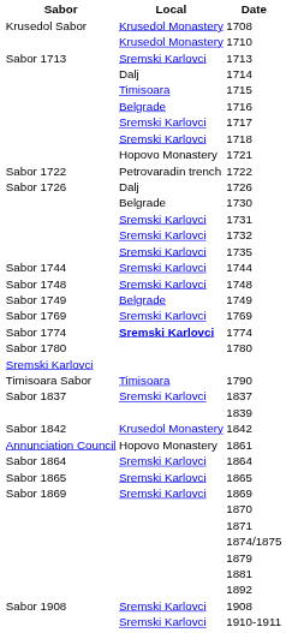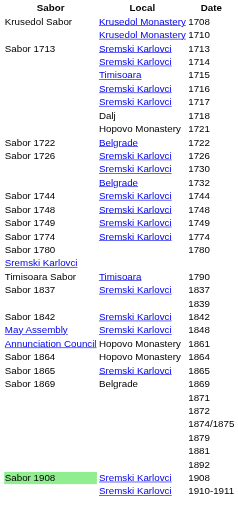1714 | Local: Dalj -> Sremski Karlovci
1716 | Local: Belgrade -> Sremski Karlovci
1718 | Local: Sremski Karlovci -> Dalj
1722 | Local: Petrovaradin trench -> Belgrade
1726 | Local: Dalj -> Sremski Karlovci
1730 | Local: Belgrade -> Sremski Karlovci
- row: Sremski Karlovci | 1731
1732 | Local: Sremski Karlovci -> Belgrade
- row: Sremski Karlovci | 1735
1749 | Local: Belgrade -> Sremski Karlovci
- row: Sabor 1769 | Sremski Karlovci | 1769
1774 | Local: bold -> normal
1842 | Local: Krusedol Monastery -> Sremski Karlovci
+ row: May Assembly | Sremski Karlovci | 1848
1864 | Local: Sremski Karlovci -> Hopovo Monastery
1869 | Local: Sremski Karlovci -> Belgrade
- row: 1870
+ row: 1872
1908 | Sabor: no background -> lightgreen background
